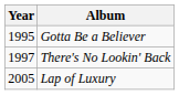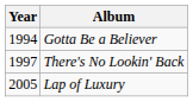Gotta Be a Believer | Year: 1995 -> 1994
